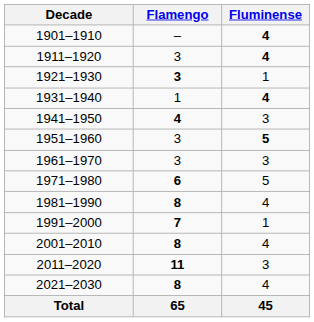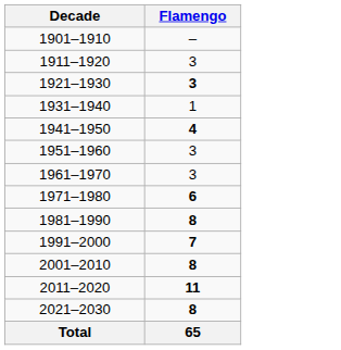- column: Fluminense | 4 | 4 | 1 | 4 | 3 | 5 | 3 | 5 | 4 | 1 | 4 | 3 | 4 | 45
